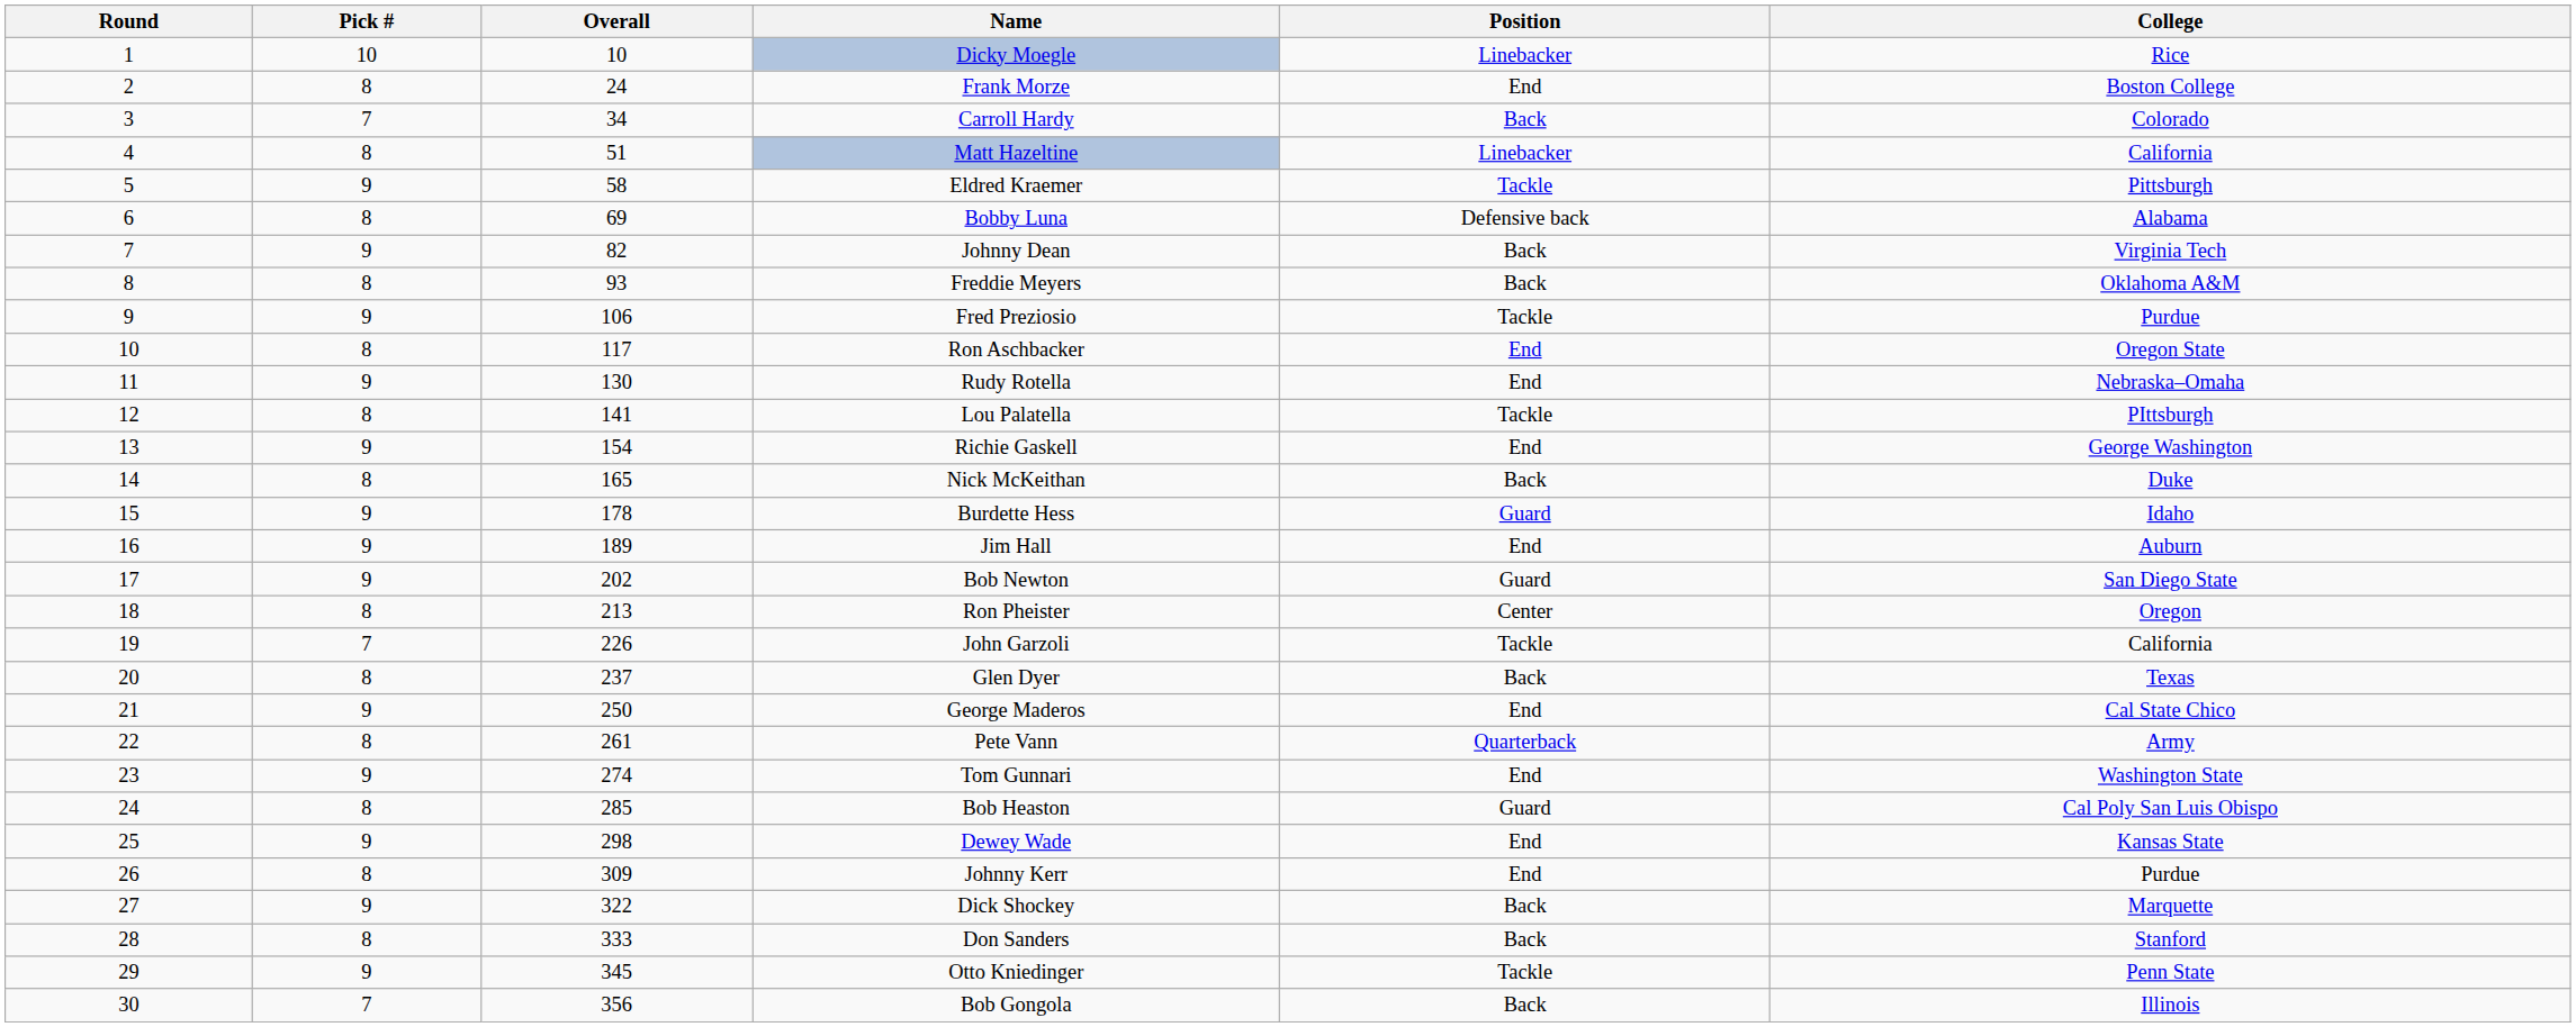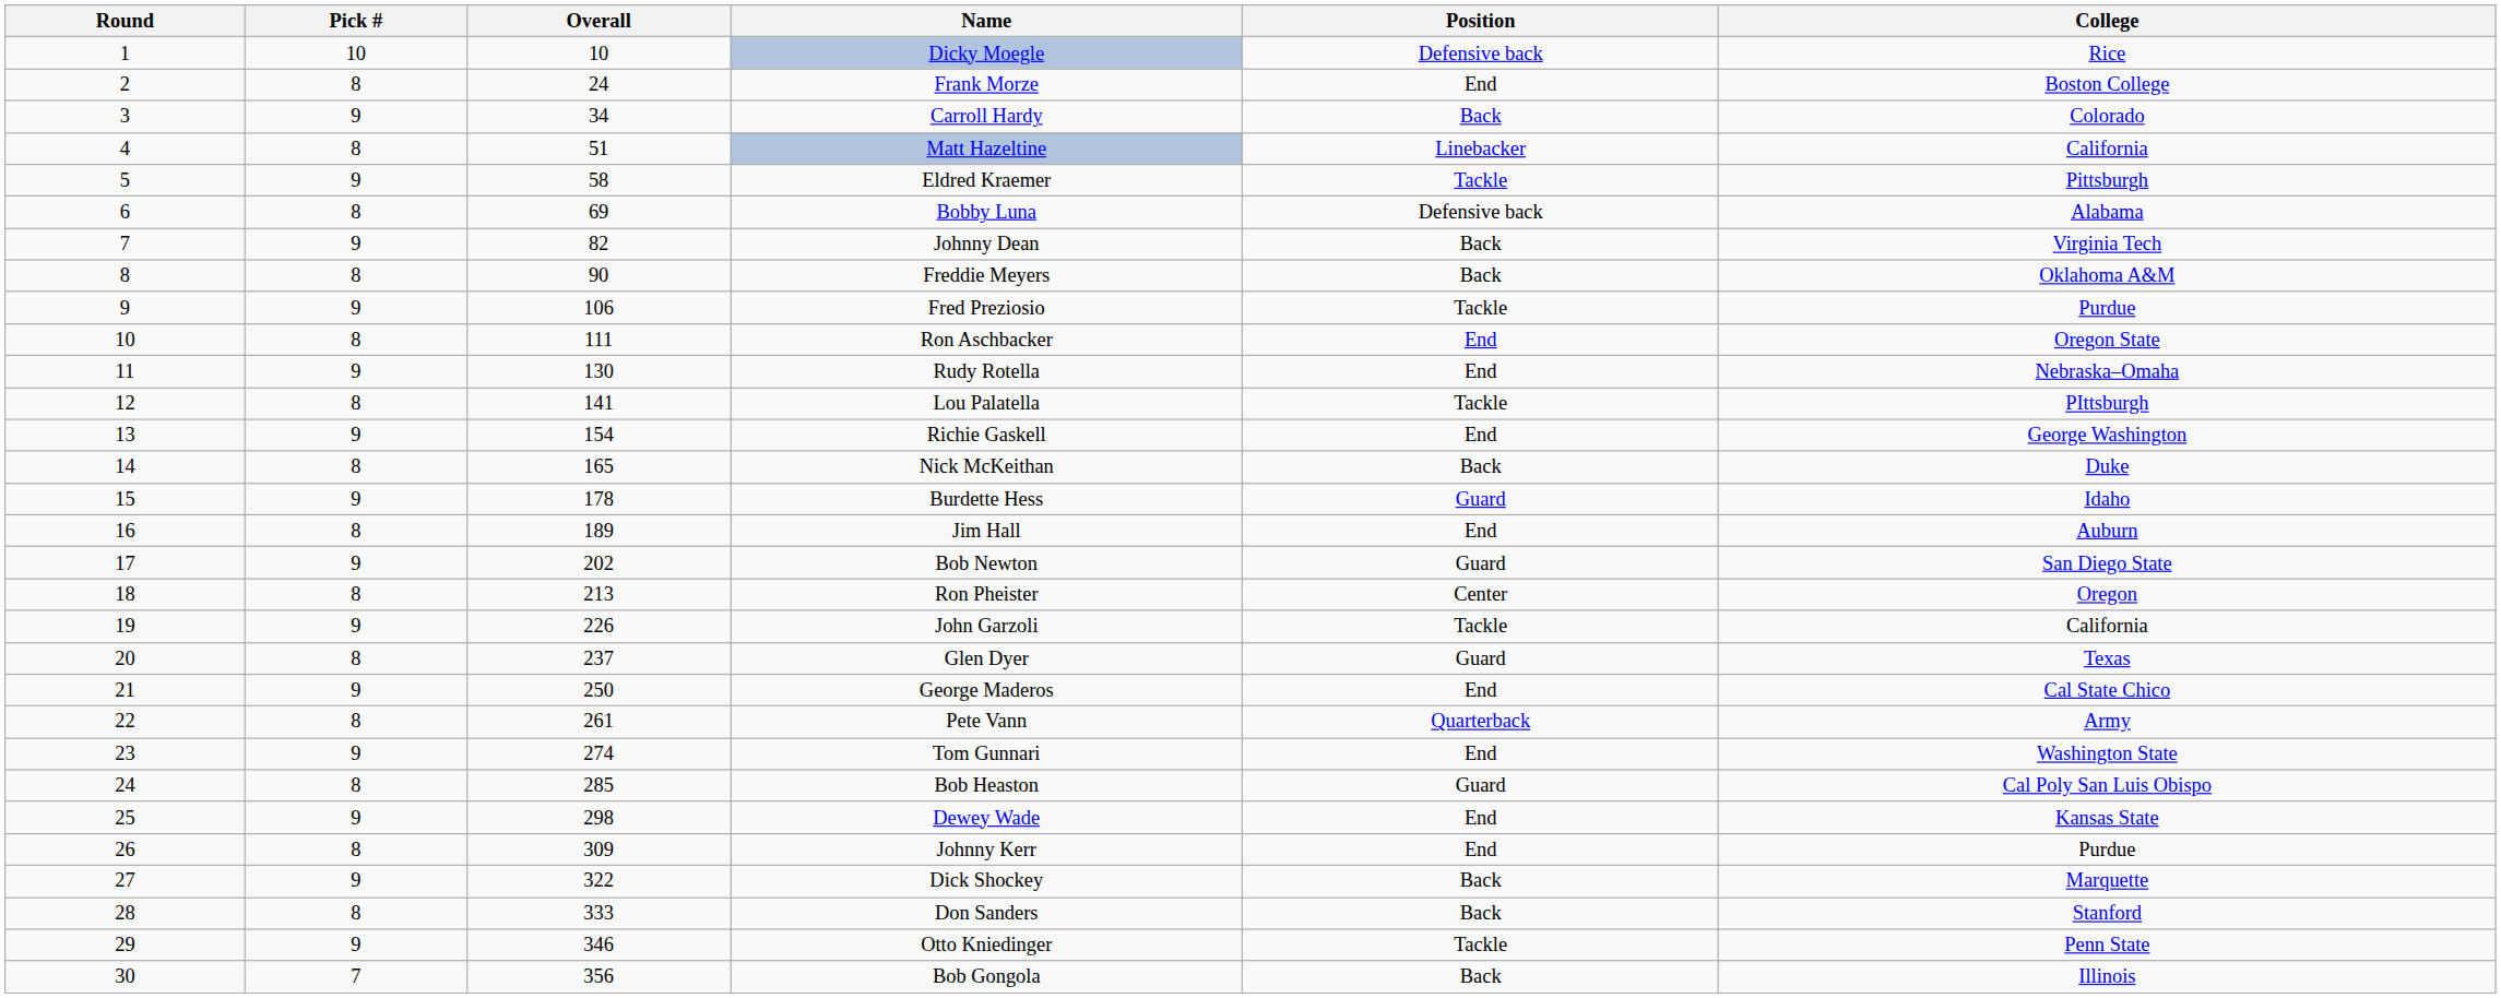Dicky Moegle | Position: Linebacker -> Defensive back
Carroll Hardy | Pick #: 7 -> 9
Freddie Meyers | Overall: 93 -> 90
Ron Aschbacker | Overall: 117 -> 111
Jim Hall | Pick #: 9 -> 8
John Garzoli | Pick #: 7 -> 9
Glen Dyer | Position: Back -> Guard
Otto Kniedinger | Overall: 345 -> 346
